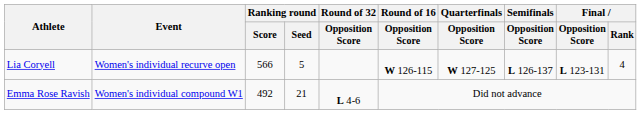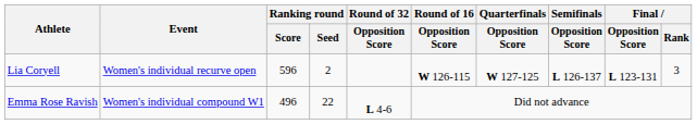Lia Coryell | Ranking round / Score: 566 -> 596
Lia Coryell | Ranking round / Seed: 5 -> 2
Lia Coryell | Final / Rank: 4 -> 3
Emma Rose Ravish | Ranking round / Score: 492 -> 496
Emma Rose Ravish | Ranking round / Seed: 21 -> 22
